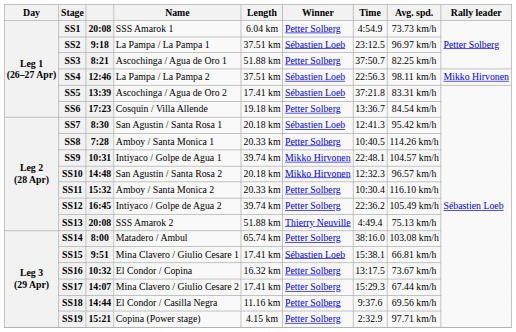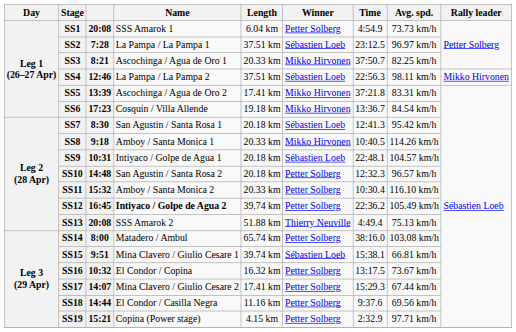SS2 | column 3: 9:18 -> 7:28
SS3 | Length: 51.88 km -> 20.33 km
SS3 | Winner: Petter Solberg -> Mikko Hirvonen
SS5 | Winner: Sébastien Loeb -> Mikko Hirvonen
SS6 | Winner: Petter Solberg -> Mikko Hirvonen
SS8 | column 3: 7:28 -> 9:18
SS8 | Winner: Petter Solberg -> Mikko Hirvonen
SS9 | Length: 39.74 km -> 20.18 km
SS9 | Winner: Mikko Hirvonen -> Sébastien Loeb
SS10 | Winner: Mikko Hirvonen -> Petter Solberg
SS12 | Name: normal -> bold
SS15 | Length: 17.41 km -> 39.74 km
